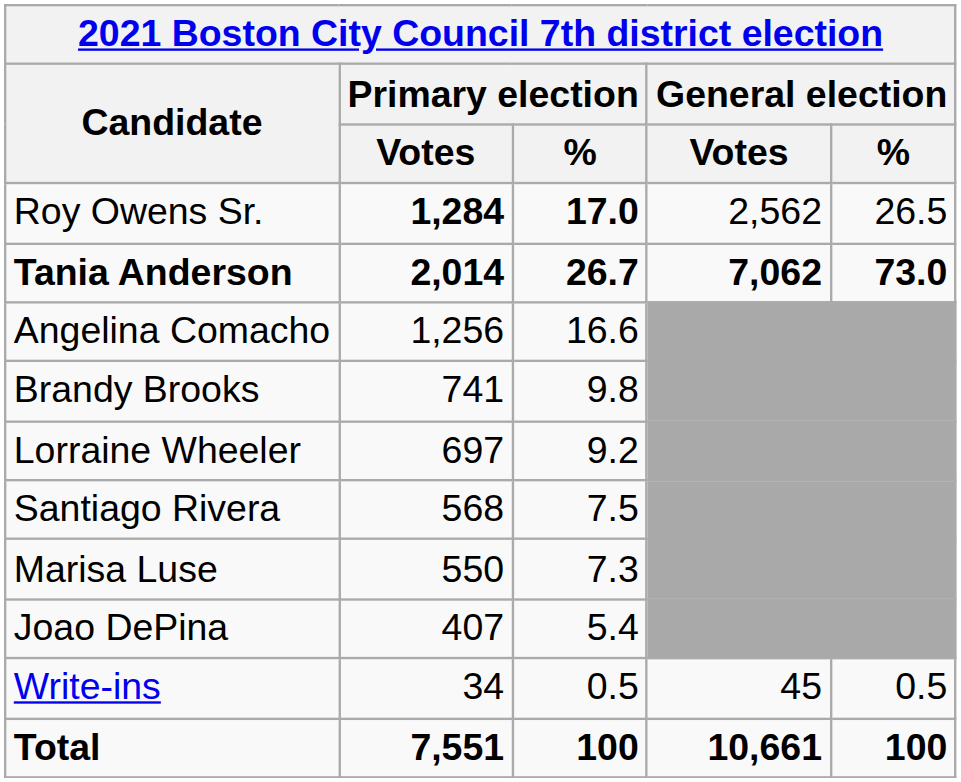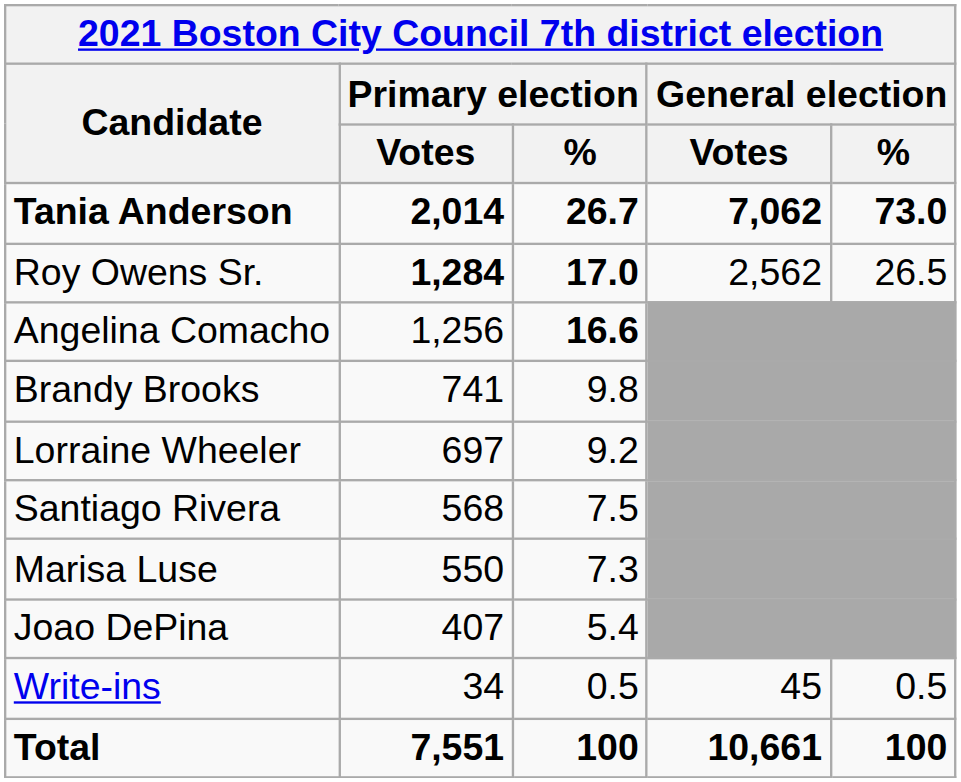rows swapped: Tania Anderson <-> Roy Owens Sr.
Angelina Comacho | Primary election / %: normal -> bold
